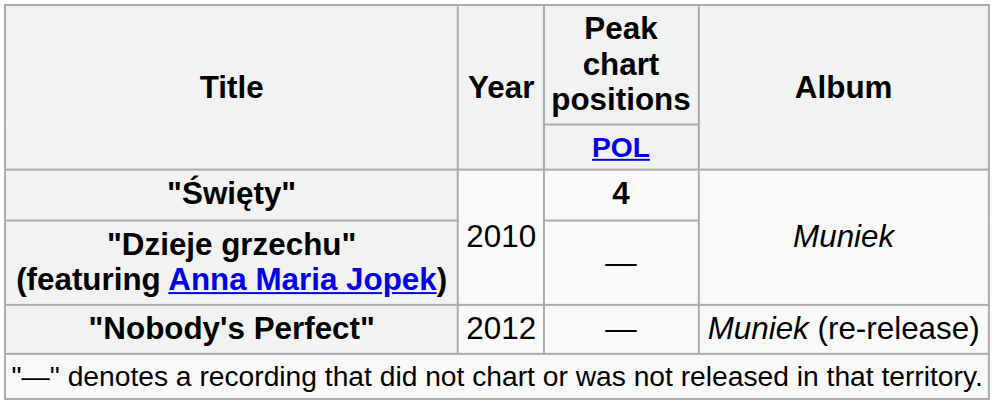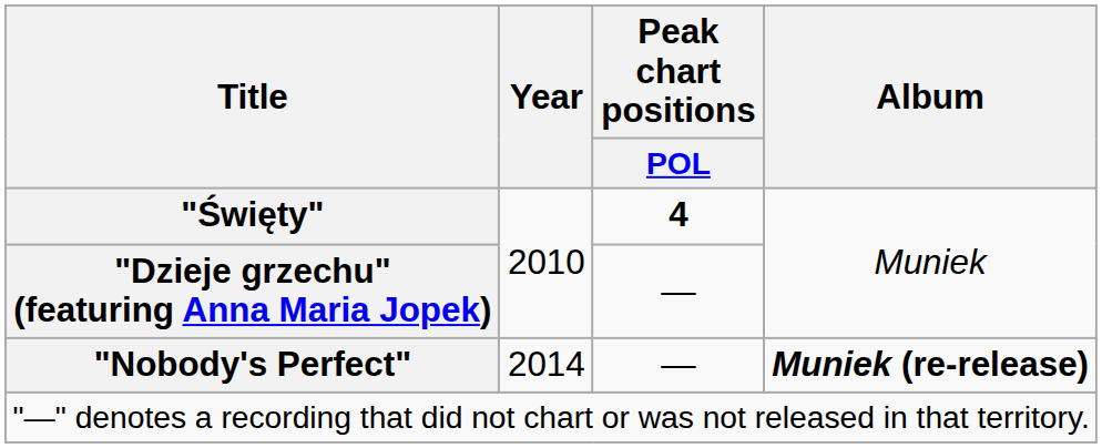"Nobody's Perfect" | Year: 2012 -> 2014
"Nobody's Perfect" | Album: normal -> bold
